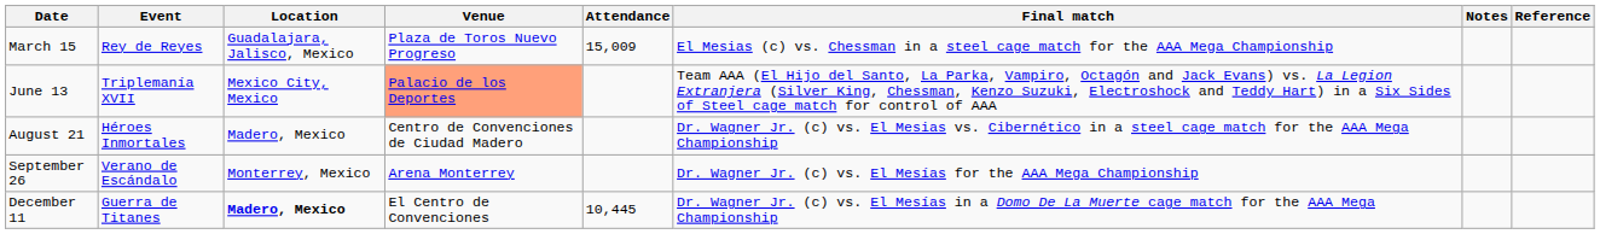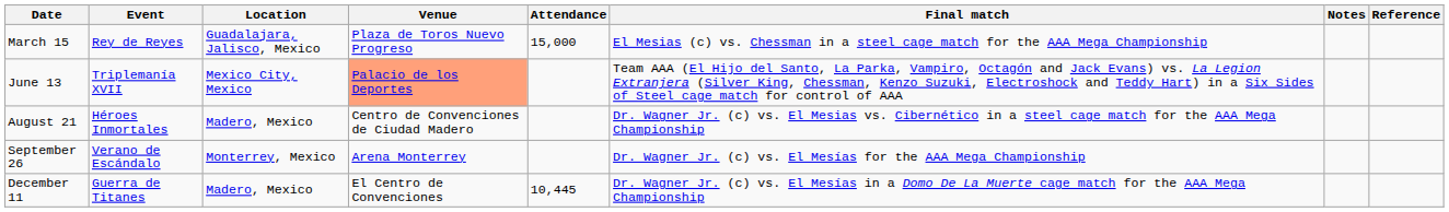March 15 | Attendance: 15,009 -> 15,000
December 11 | Location: bold -> normal
